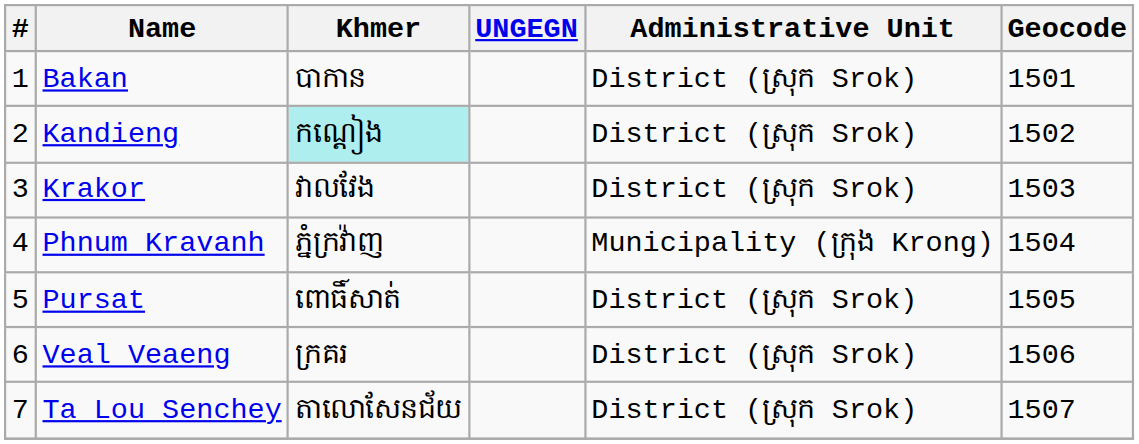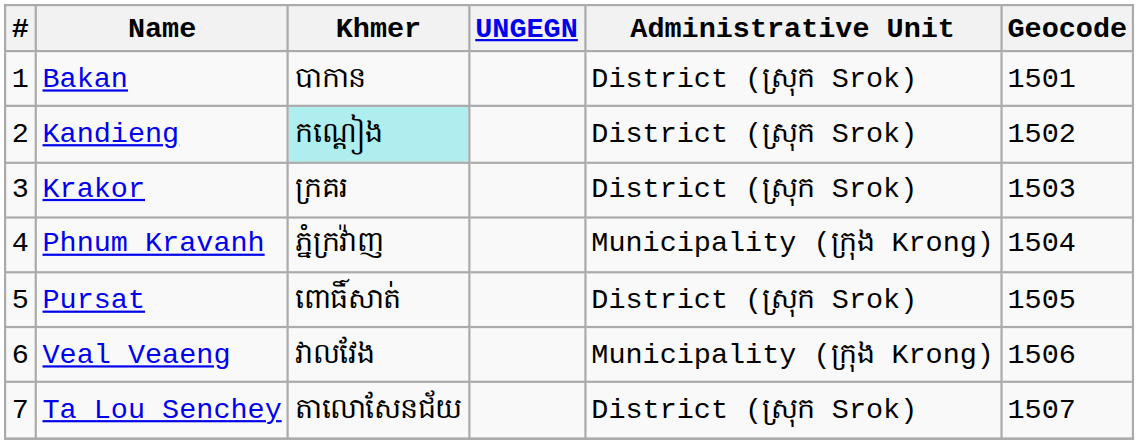Krakor | Khmer: វាលវែង -> ក្រគរ
Veal Veaeng | Khmer: ក្រគរ -> វាលវែង
Veal Veaeng | Administrative Unit: District (ស្រុក Srok) -> Municipality (ក្រុង Krong)
